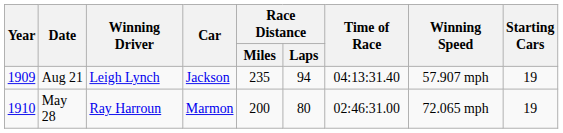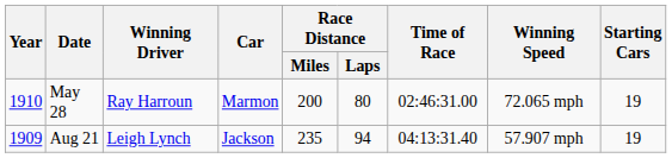rows swapped: Aug 21 <-> May 28
